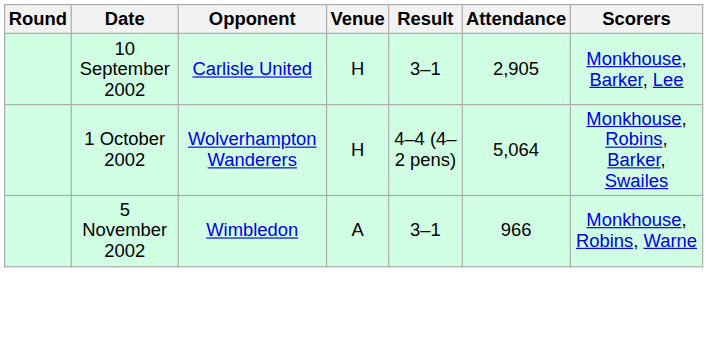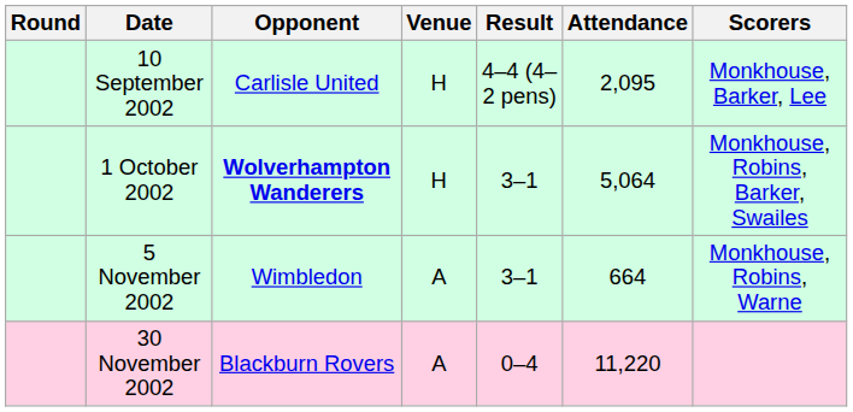10 September 2002 | Result: 3–1 -> 4–4 (4–2 pens)
10 September 2002 | Attendance: 2,905 -> 2,095
1 October 2002 | Opponent: normal -> bold
1 October 2002 | Result: 4–4 (4–2 pens) -> 3–1
5 November 2002 | Attendance: 966 -> 664
+ row: 30 November 2002 | Blackburn Rovers | A | 0–4 | 11,220
